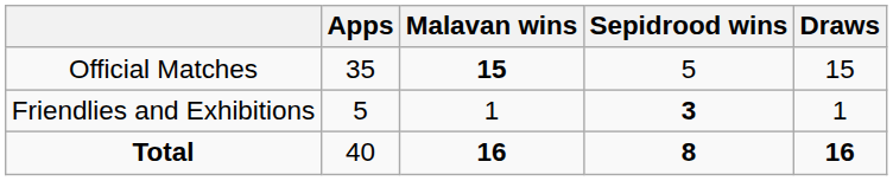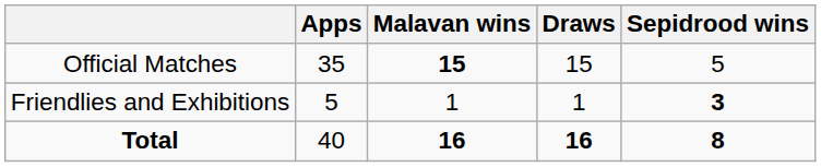columns swapped: Draws <-> Sepidrood wins
